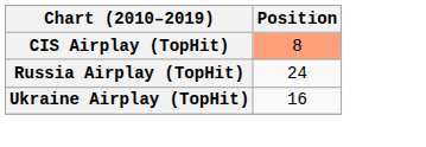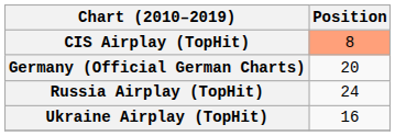+ row: Germany (Official German Charts) | 20
